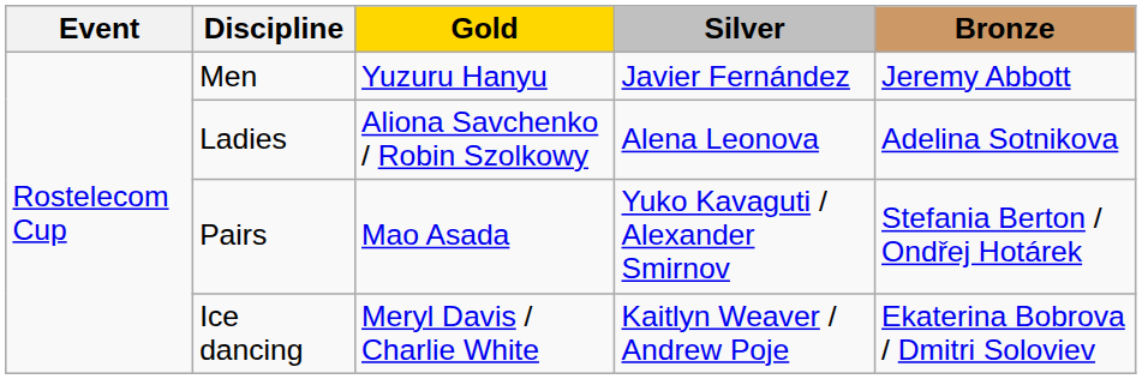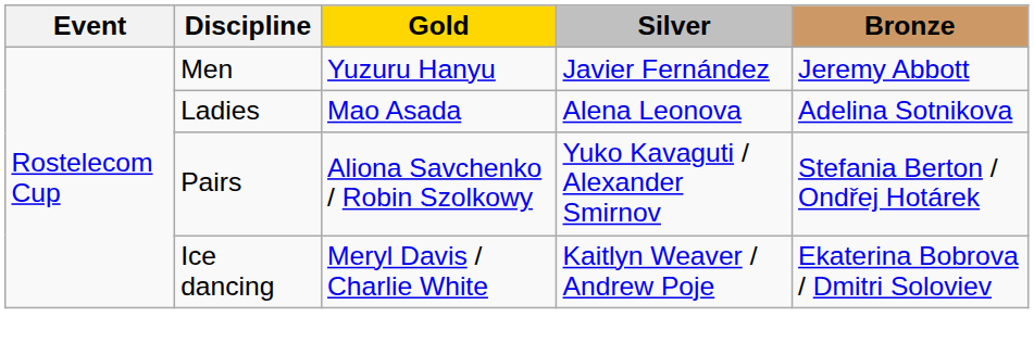Ladies | Gold: Aliona Savchenko / Robin Szolkowy -> Mao Asada
Pairs | Gold: Mao Asada -> Aliona Savchenko / Robin Szolkowy
